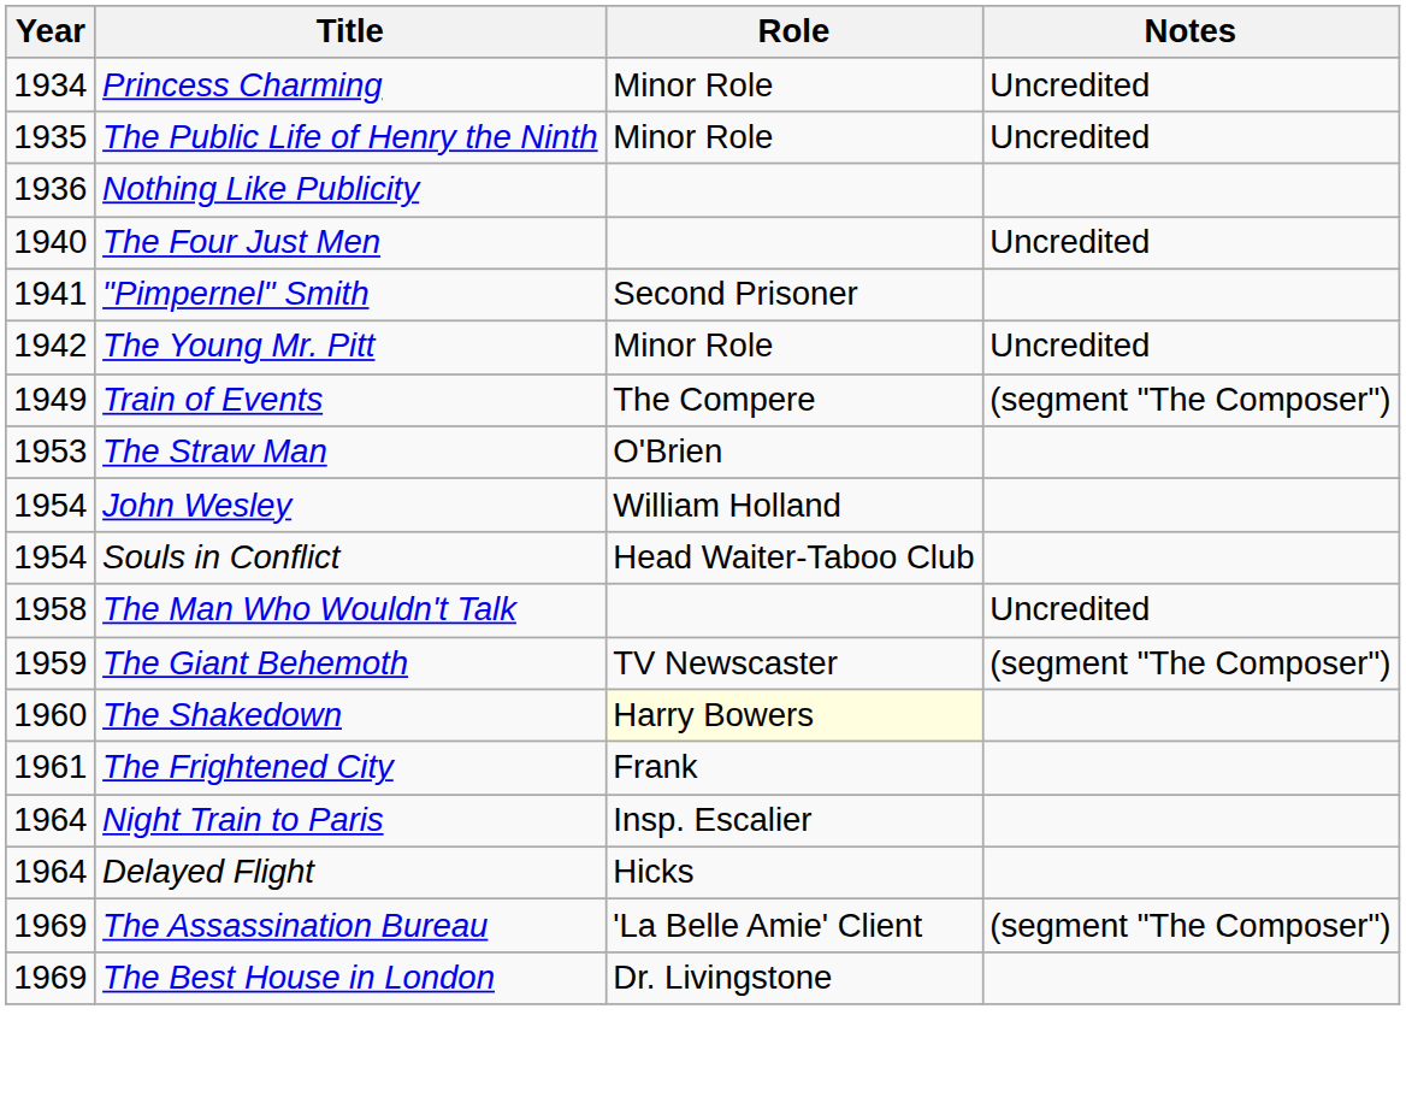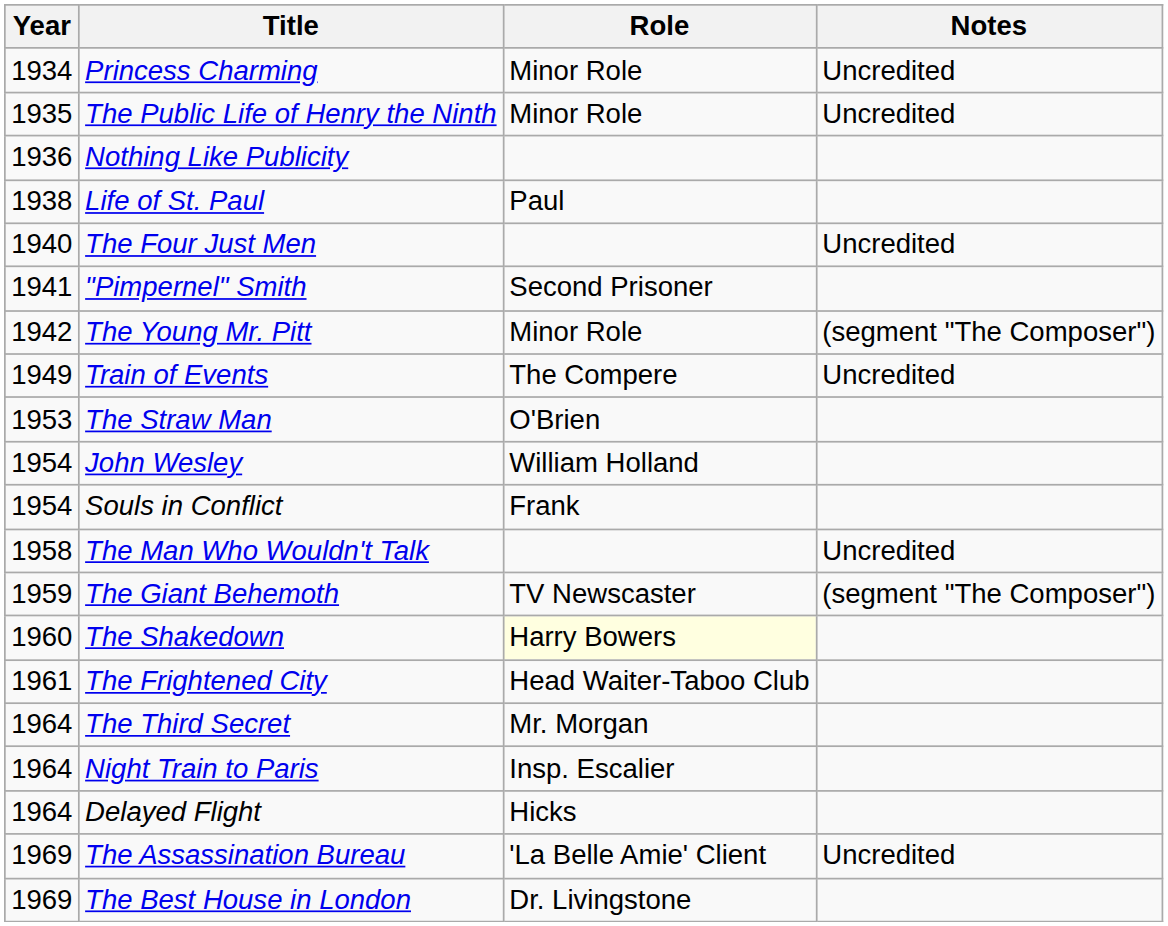+ row: 1938 | Life of St. Paul | Paul
The Young Mr. Pitt | Notes: Uncredited -> (segment "The Composer")
Train of Events | Notes: (segment "The Composer") -> Uncredited
Souls in Conflict | Role: Head Waiter-Taboo Club -> Frank
The Frightened City | Role: Frank -> Head Waiter-Taboo Club
+ row: 1964 | The Third Secret | Mr. Morgan
The Assassination Bureau | Notes: (segment "The Composer") -> Uncredited
